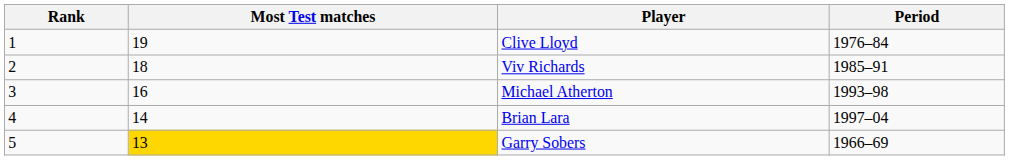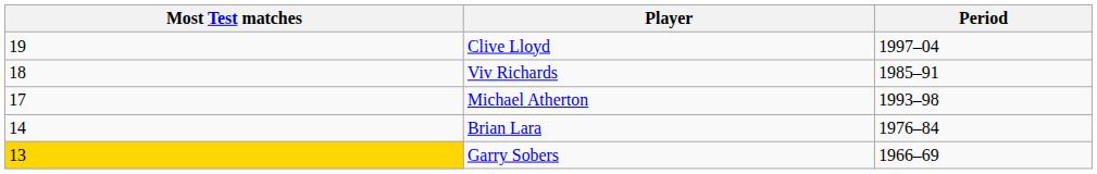- column: Rank | 1 | 2 | 3 | 4 | 5
Clive Lloyd | Period: 1976–84 -> 1997–04
Michael Atherton | Most Test matches: 16 -> 17
Brian Lara | Period: 1997–04 -> 1976–84
